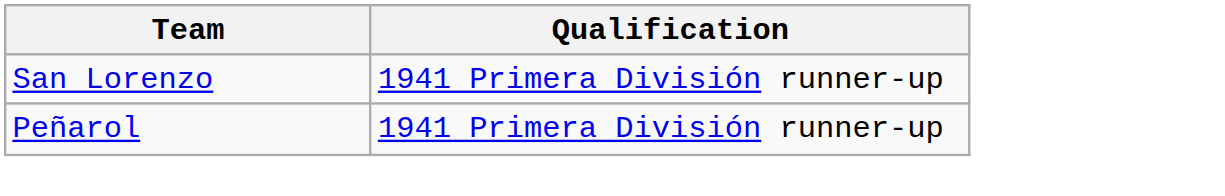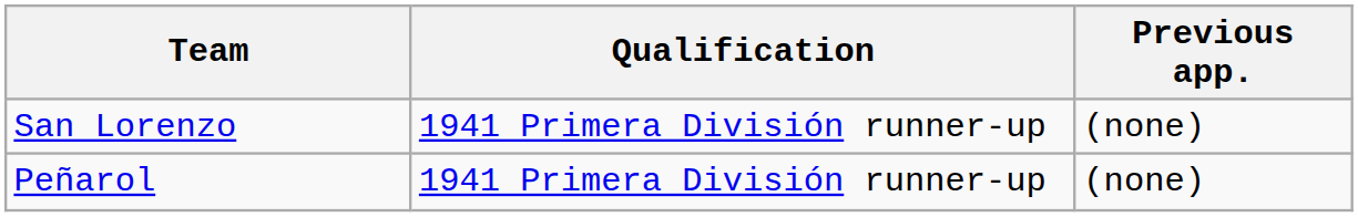+ column: Previous app. | (none) | (none)
